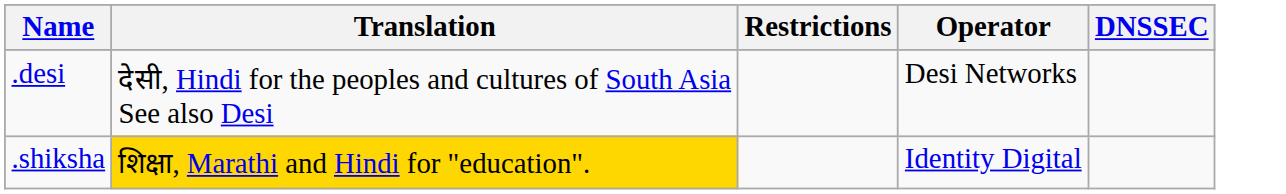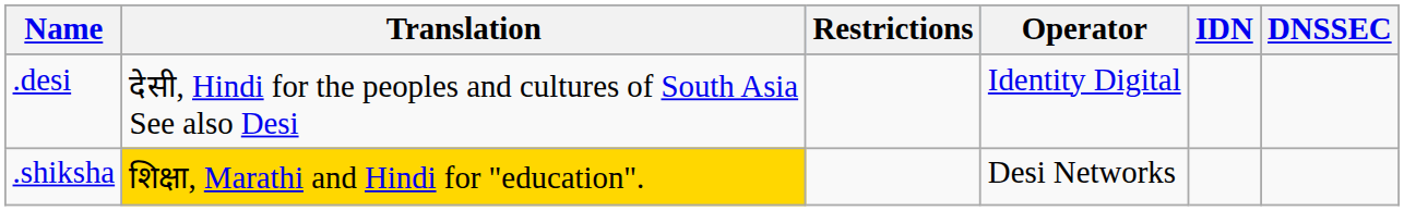+ column: IDN
.desi | Operator: Desi Networks -> Identity Digital
.shiksha | Operator: Identity Digital -> Desi Networks
